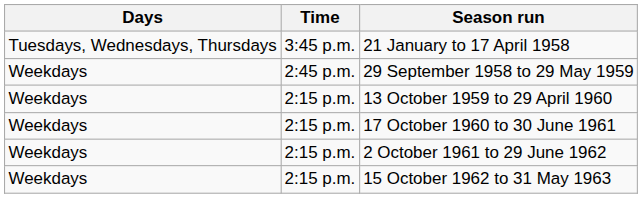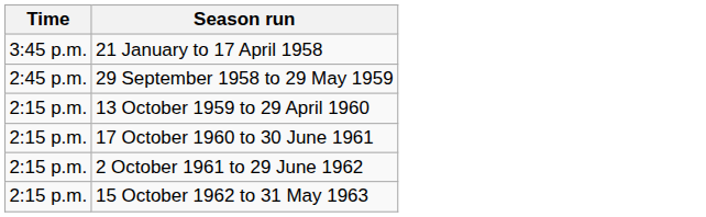- column: Days | Tuesdays, Wednesdays, Thursdays | Weekdays | Weekdays | Weekdays | Weekdays | Weekdays
